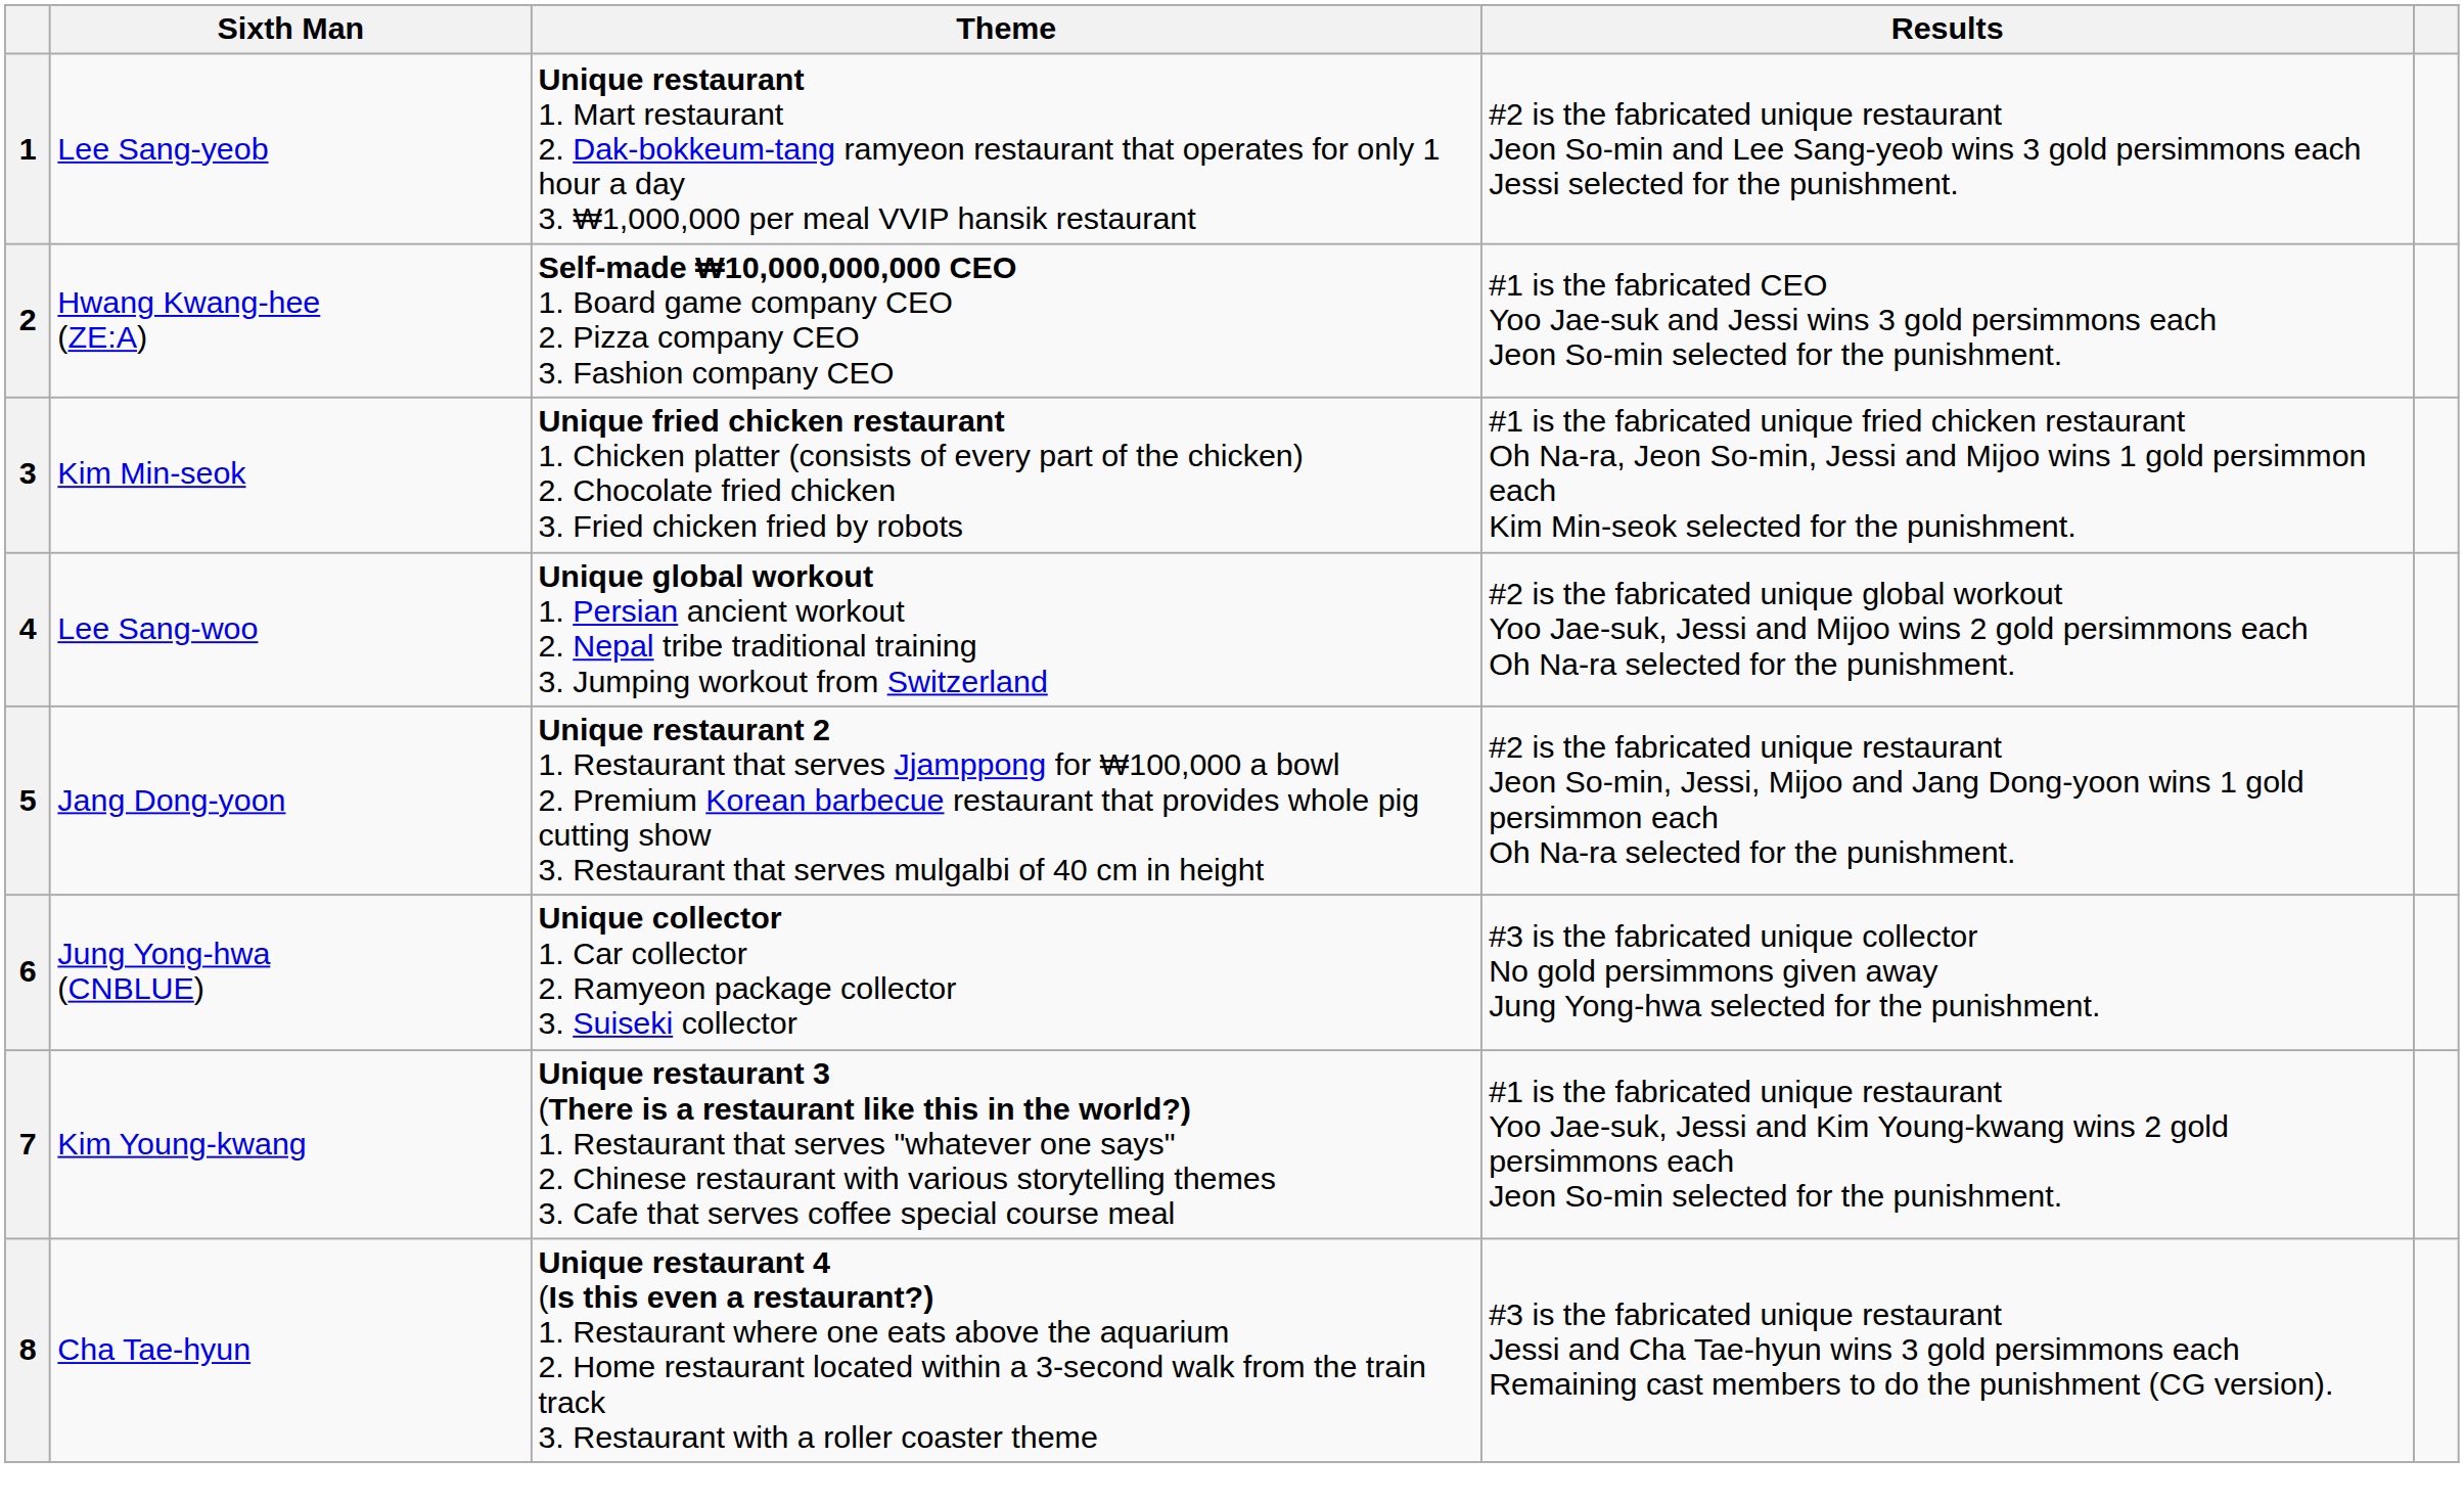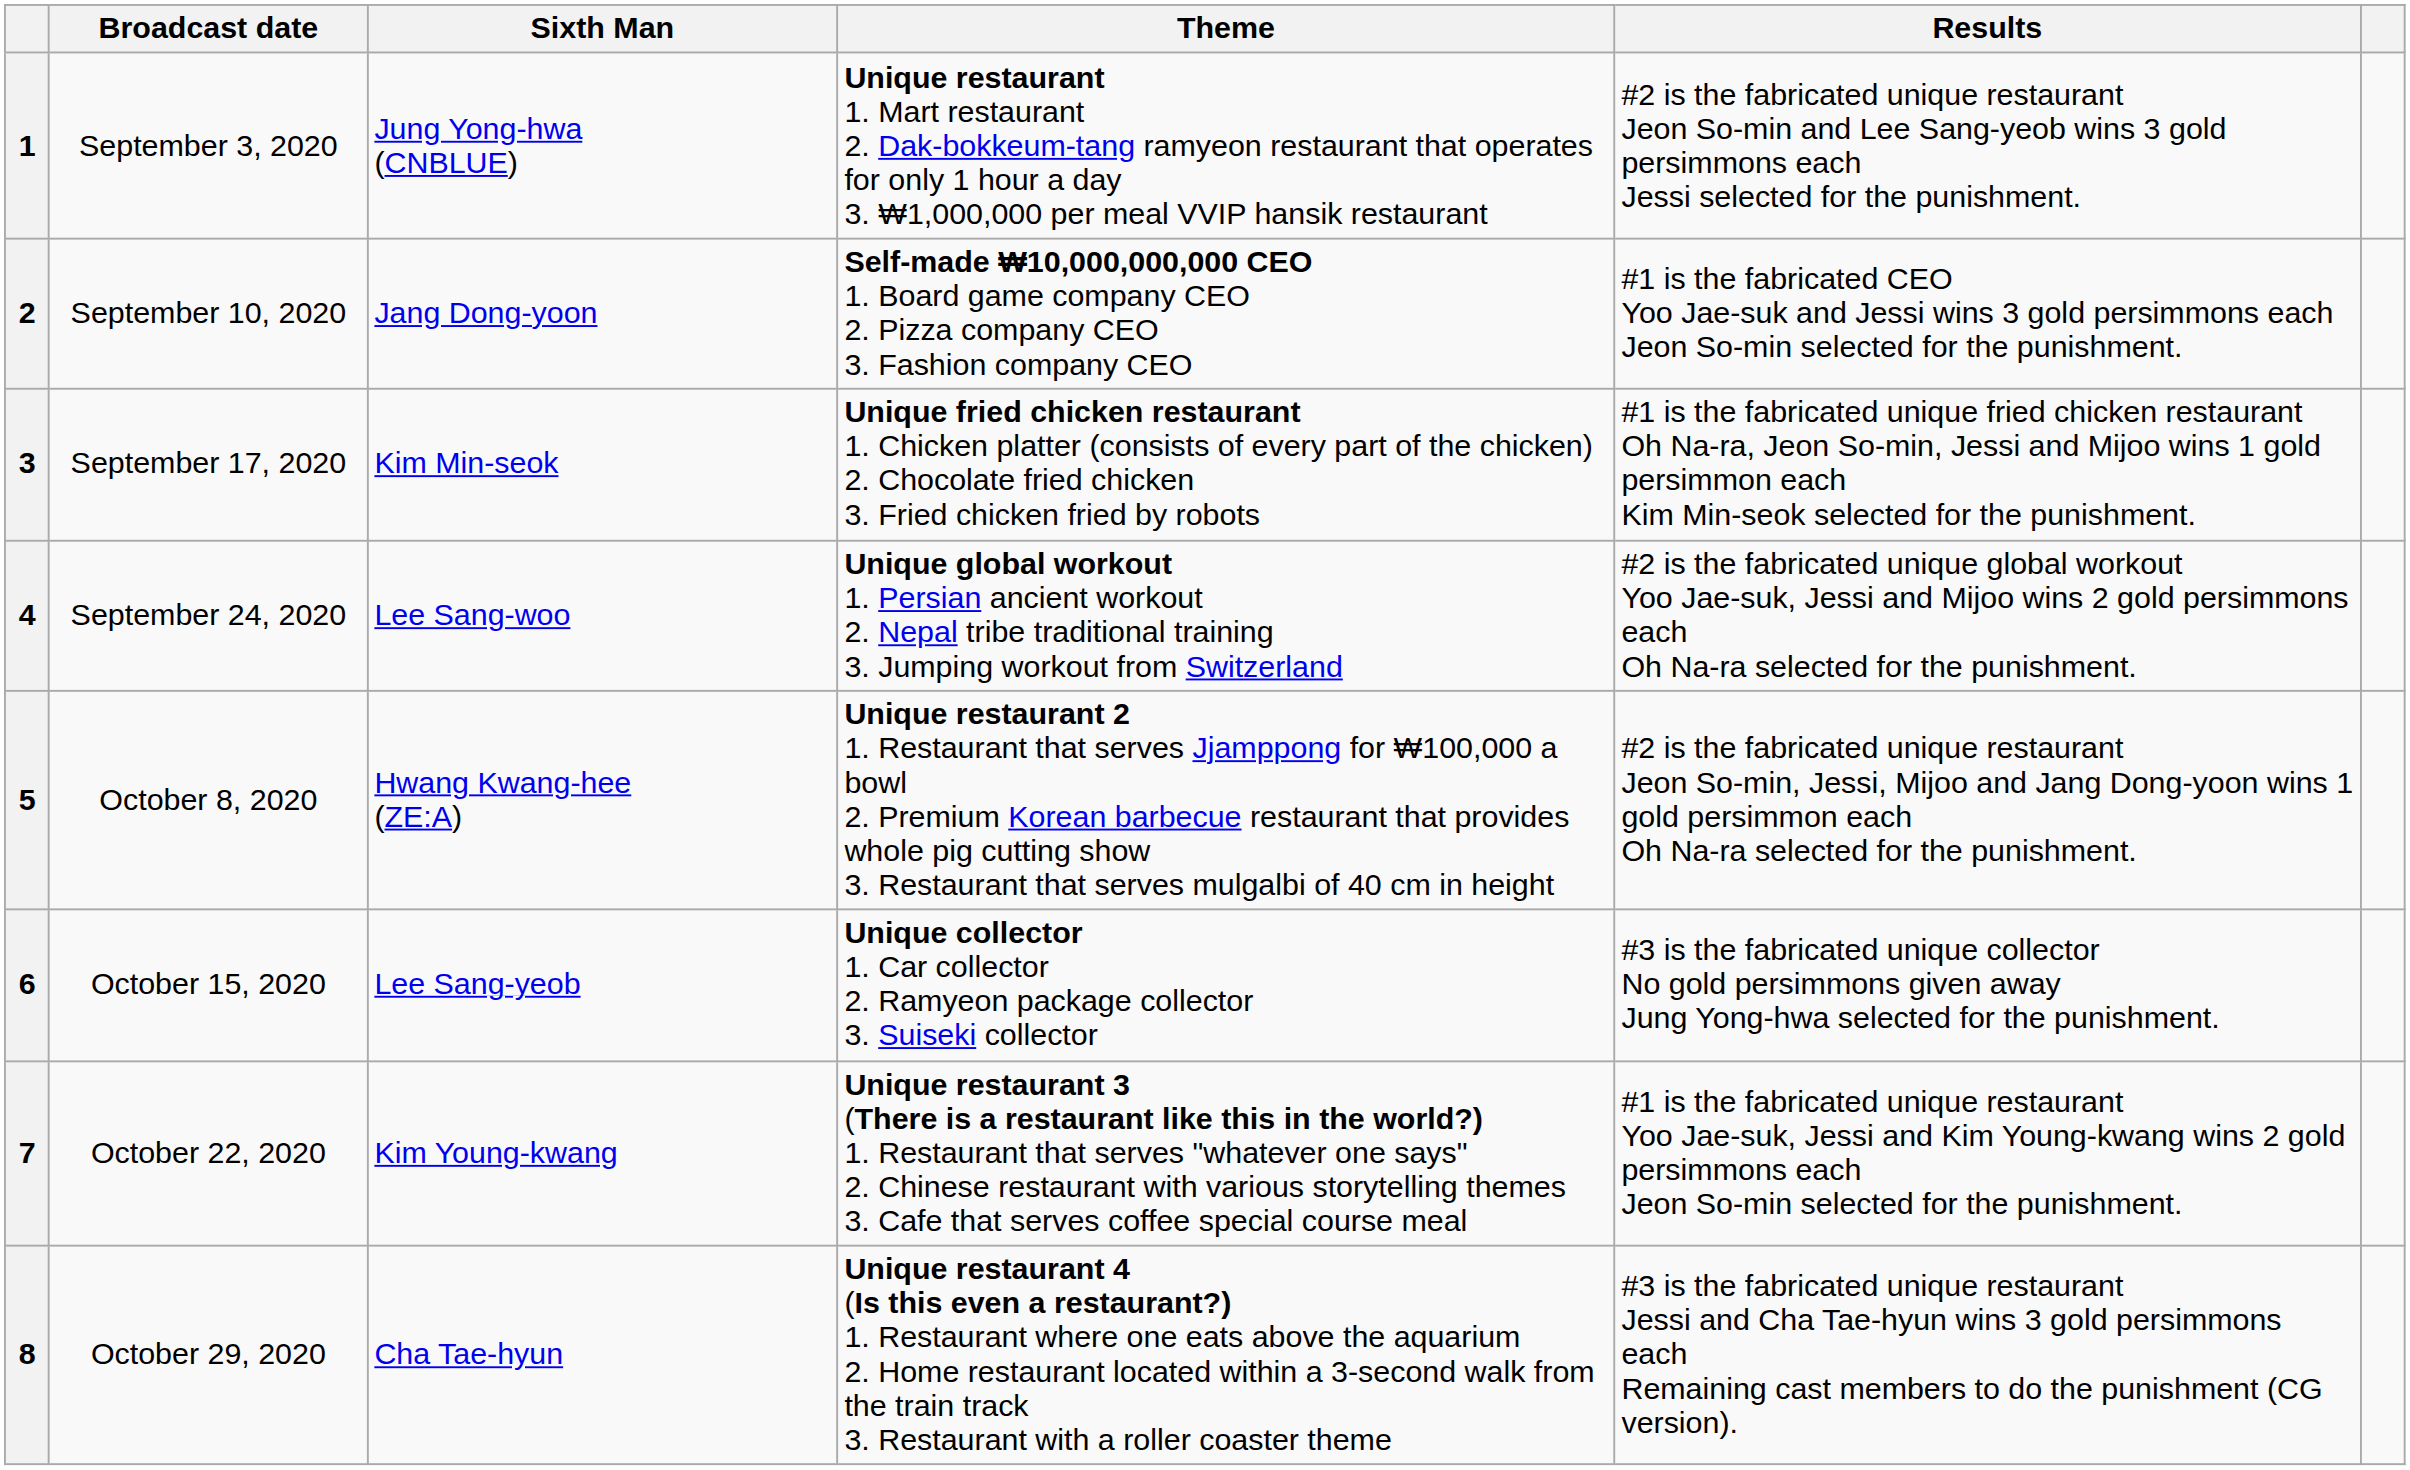+ column: Broadcast date | September 3, 2020 | September 10, 2020 | September 17, 2020 | September 24, 2020 | October 8, 2020 | October 15, 2020 | October 22, 2020 | October 29, 2020
1 | Sixth Man: Lee Sang-yeob -> Jung Yong-hwa (CNBLUE)
2 | Sixth Man: Hwang Kwang-hee (ZE:A) -> Jang Dong-yoon
5 | Sixth Man: Jang Dong-yoon -> Hwang Kwang-hee (ZE:A)
6 | Sixth Man: Jung Yong-hwa (CNBLUE) -> Lee Sang-yeob
